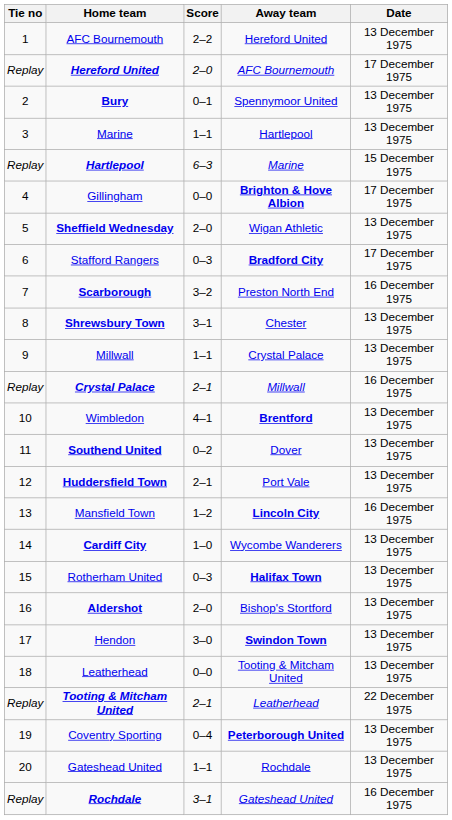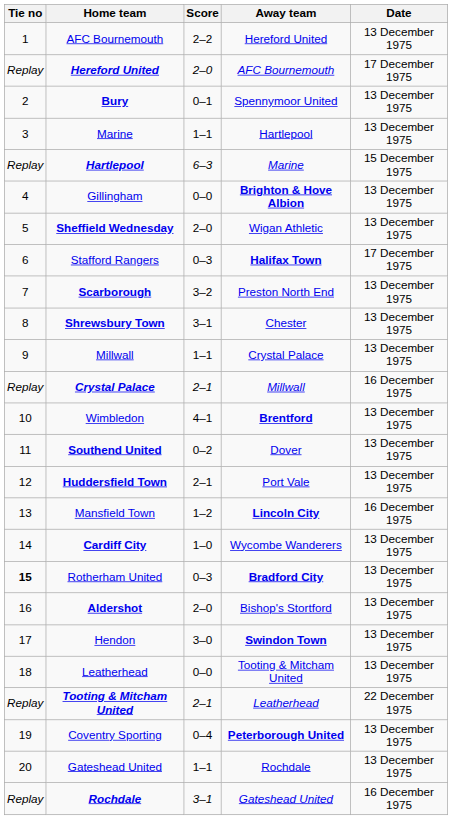Gillingham | Date: 17 December 1975 -> 13 December 1975
Stafford Rangers | Away team: Bradford City -> Halifax Town
Scarborough | Date: 16 December 1975 -> 13 December 1975
Rotherham United | Tie no: normal -> bold
Rotherham United | Away team: Halifax Town -> Bradford City
